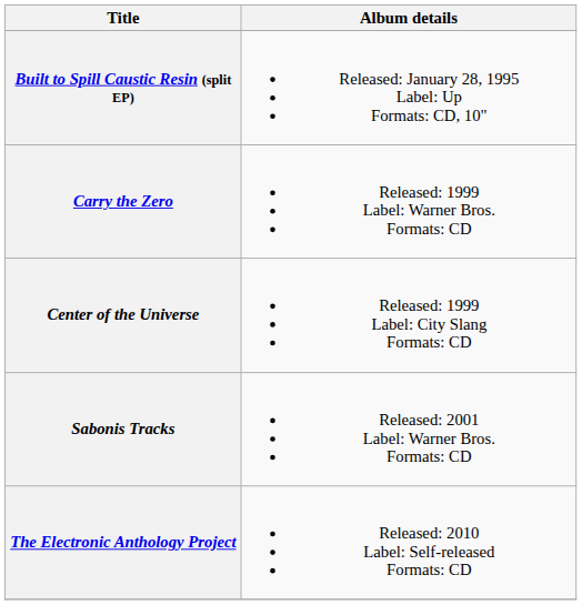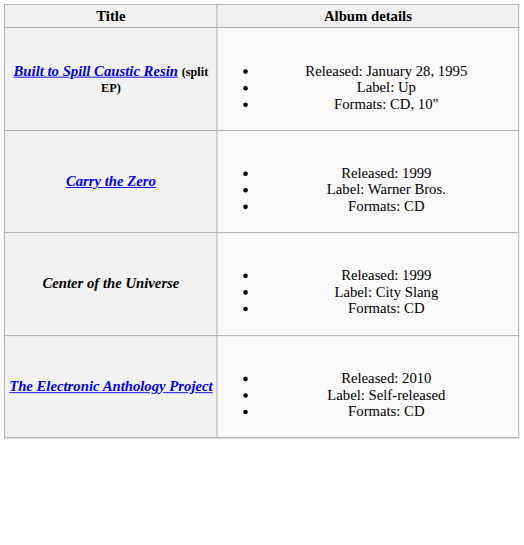- row: Sabonis Tracks | Released: 2001 Label: Warner Bros. Formats: CD
